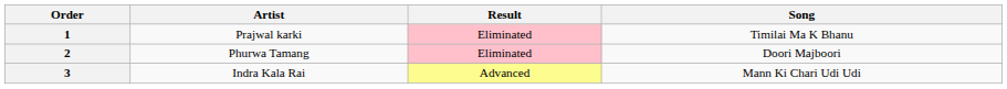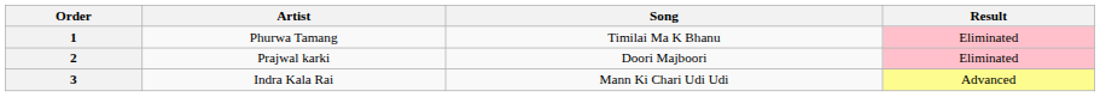columns swapped: Song <-> Result
1 | Artist: Prajwal karki -> Phurwa Tamang
2 | Artist: Phurwa Tamang -> Prajwal karki
